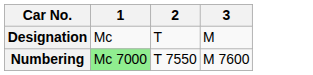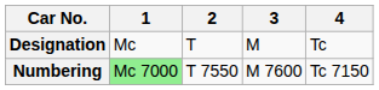+ column: 4 | Tc | Tc 7150
